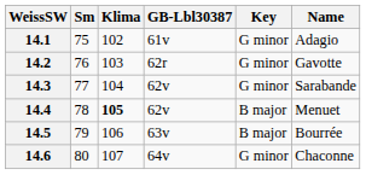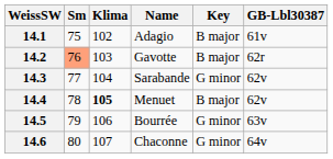columns swapped: Name <-> GB-Lbl30387
14.1 | Key: G minor -> B major
14.2 | Sm: no background -> lightsalmon background
14.2 | Key: G minor -> B major
14.5 | Key: B major -> G minor
